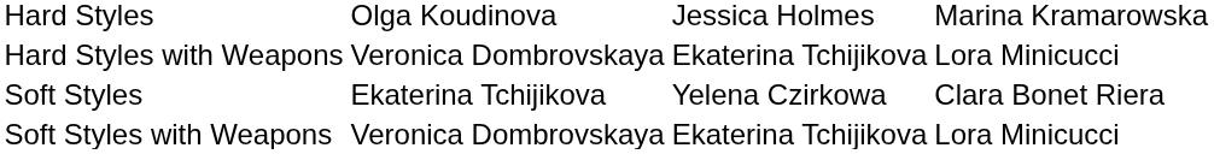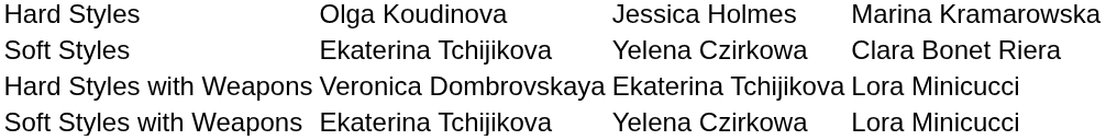rows swapped: Soft Styles <-> Hard Styles with Weapons
Soft Styles with Weapons | column 2: Veronica Dombrovskaya -> Ekaterina Tchijikova
Soft Styles with Weapons | column 3: Ekaterina Tchijikova -> Yelena Czirkowa
